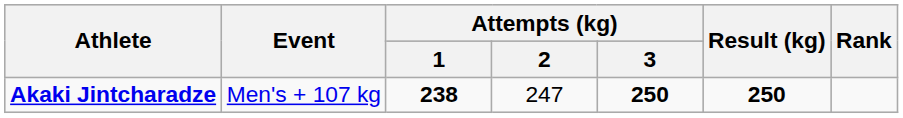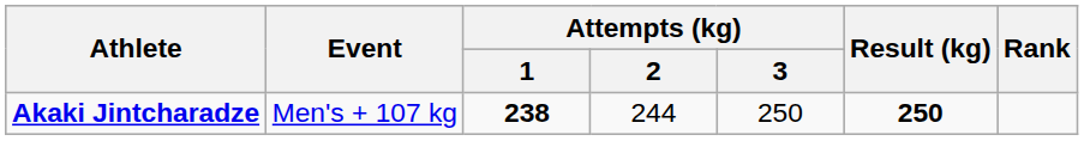Akaki Jintcharadze | Attempts (kg) / 2: 247 -> 244
Akaki Jintcharadze | Attempts (kg) / 3: bold -> normal
